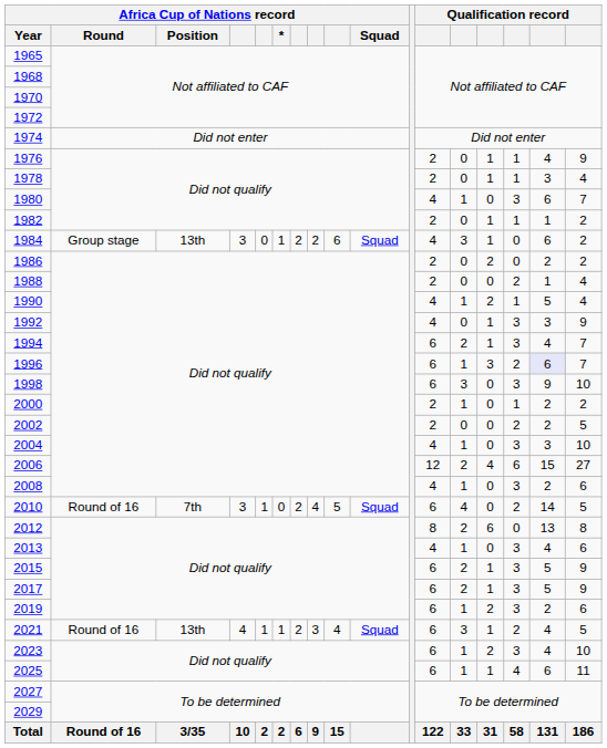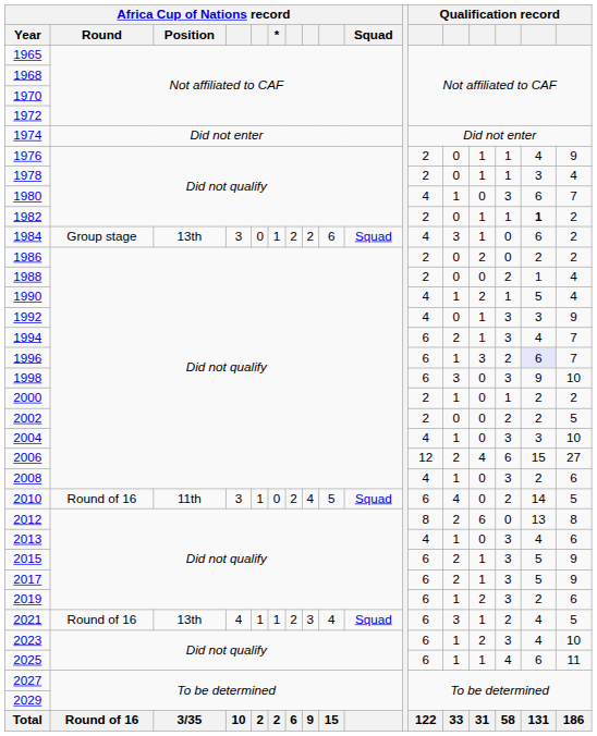1982 | column 16: normal -> bold
2010 | Africa Cup of Nations record / Position: 7th -> 11th
